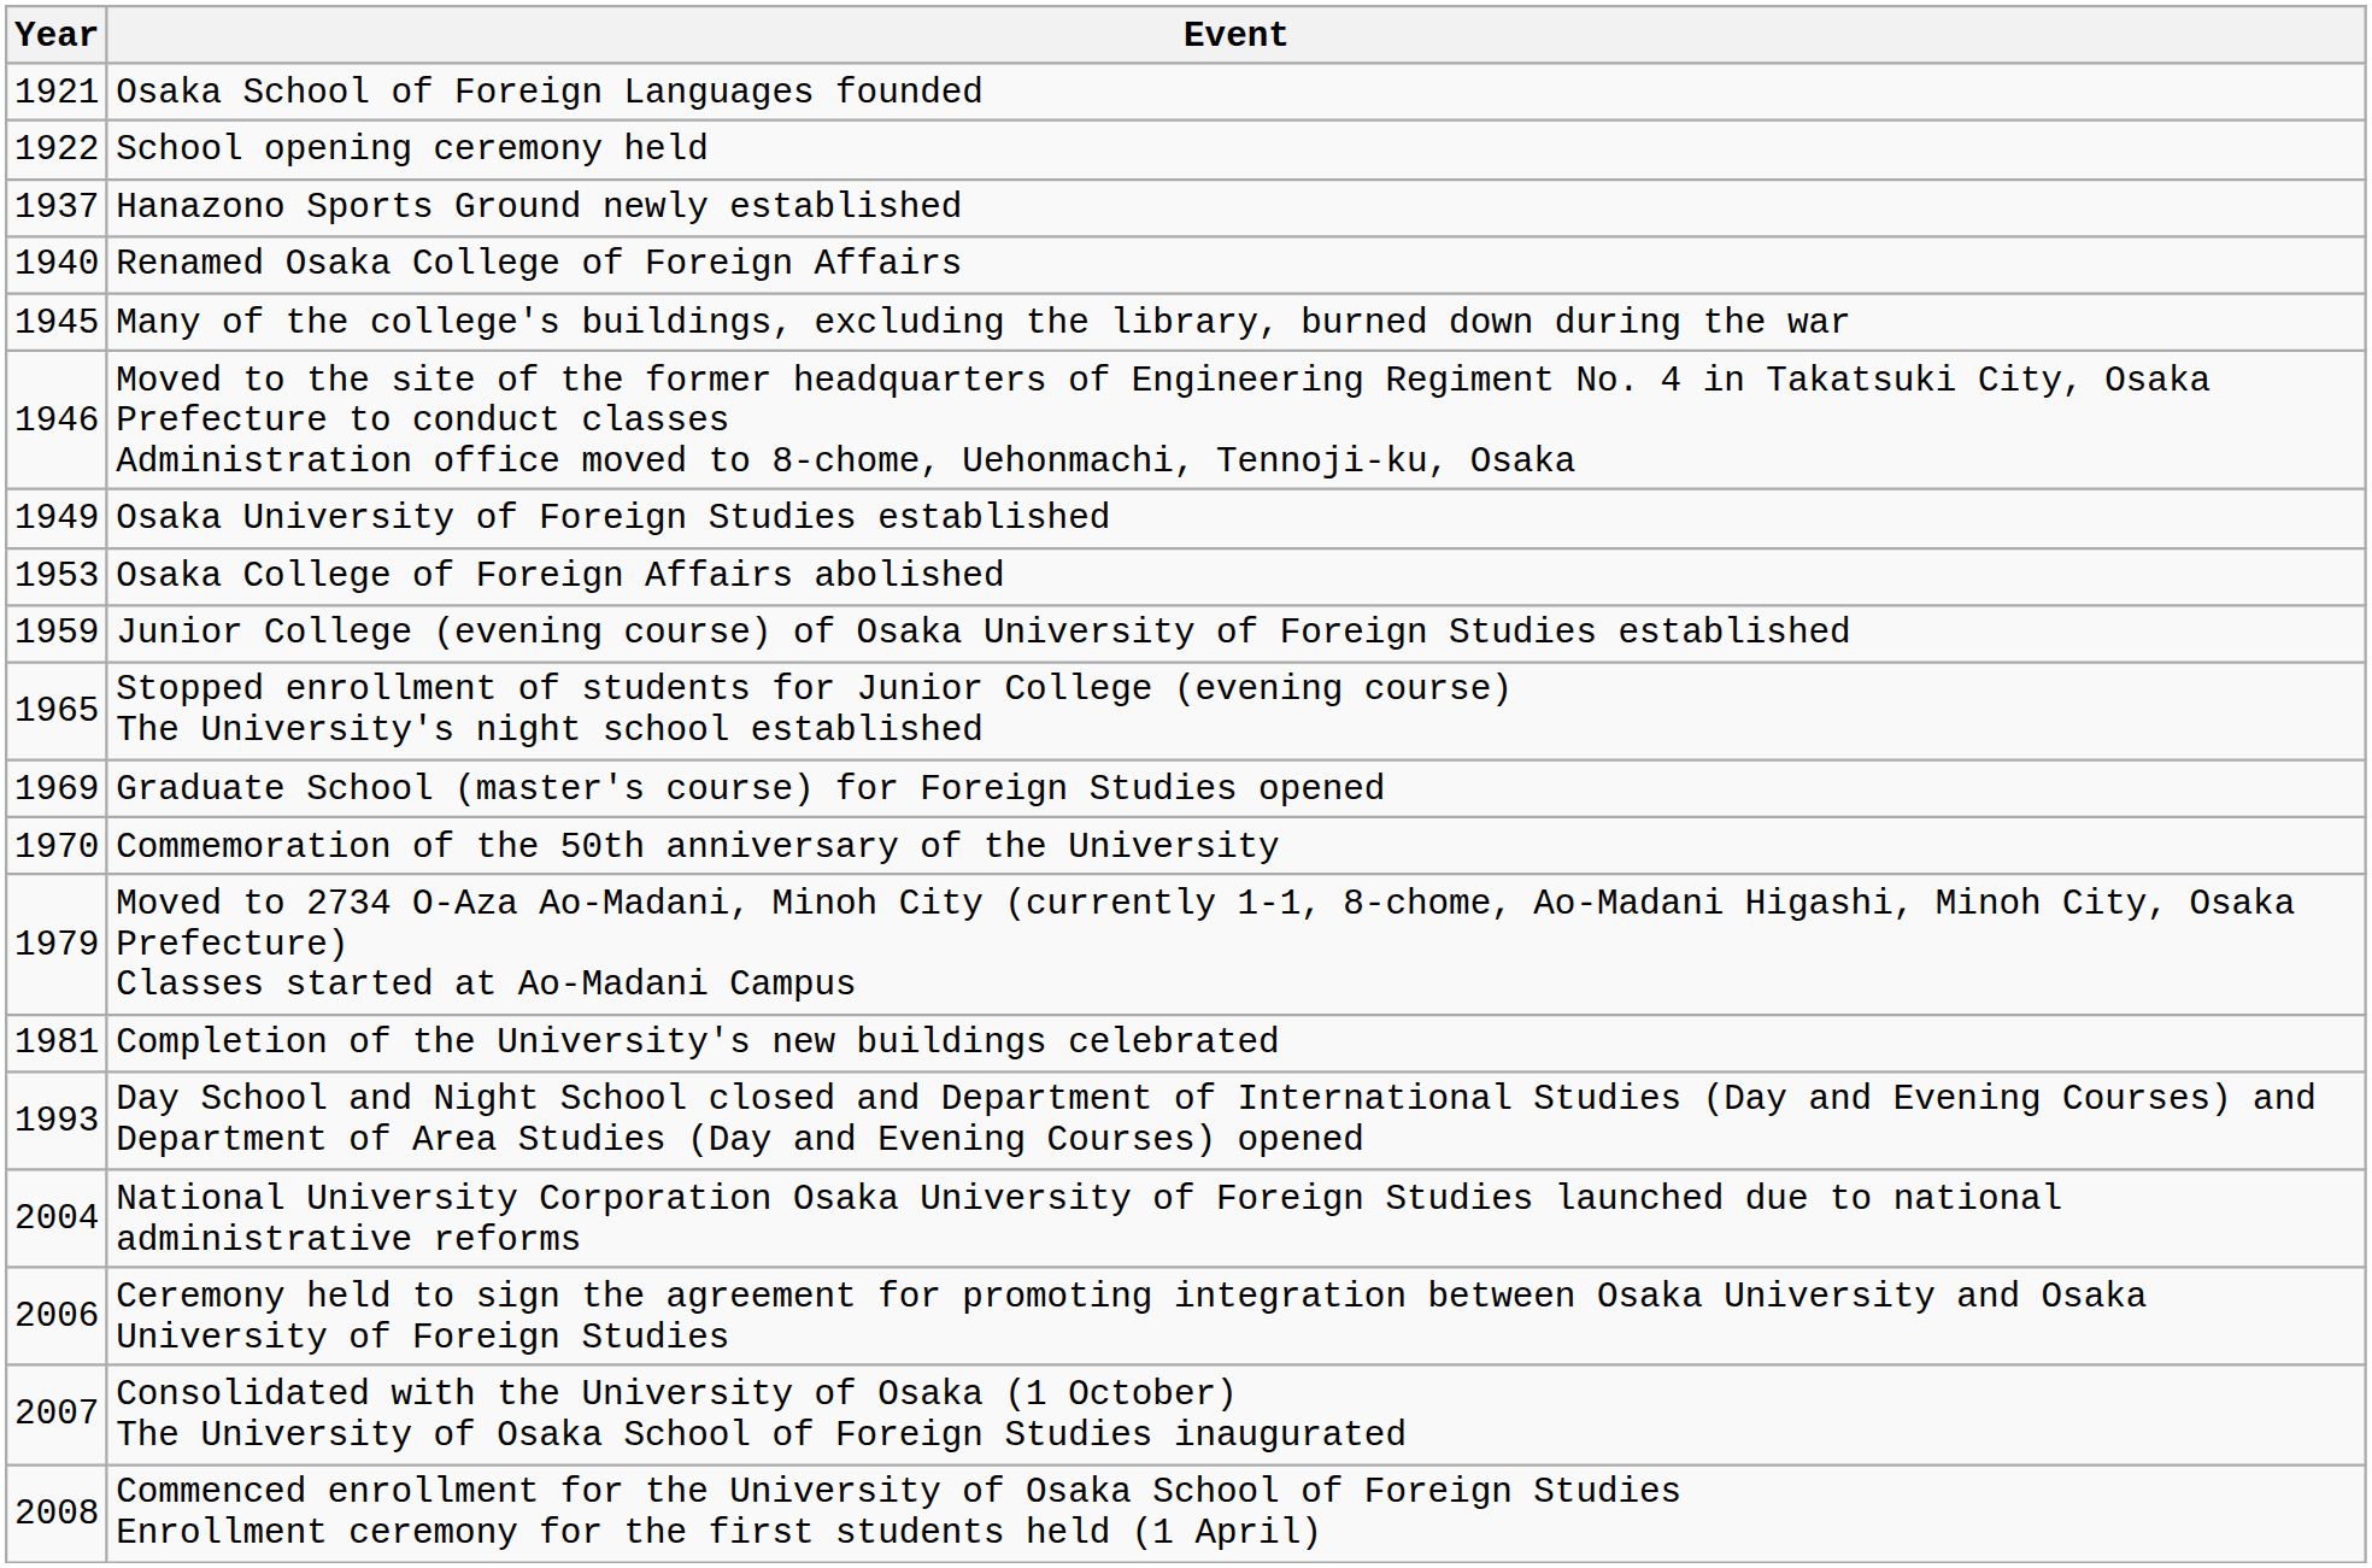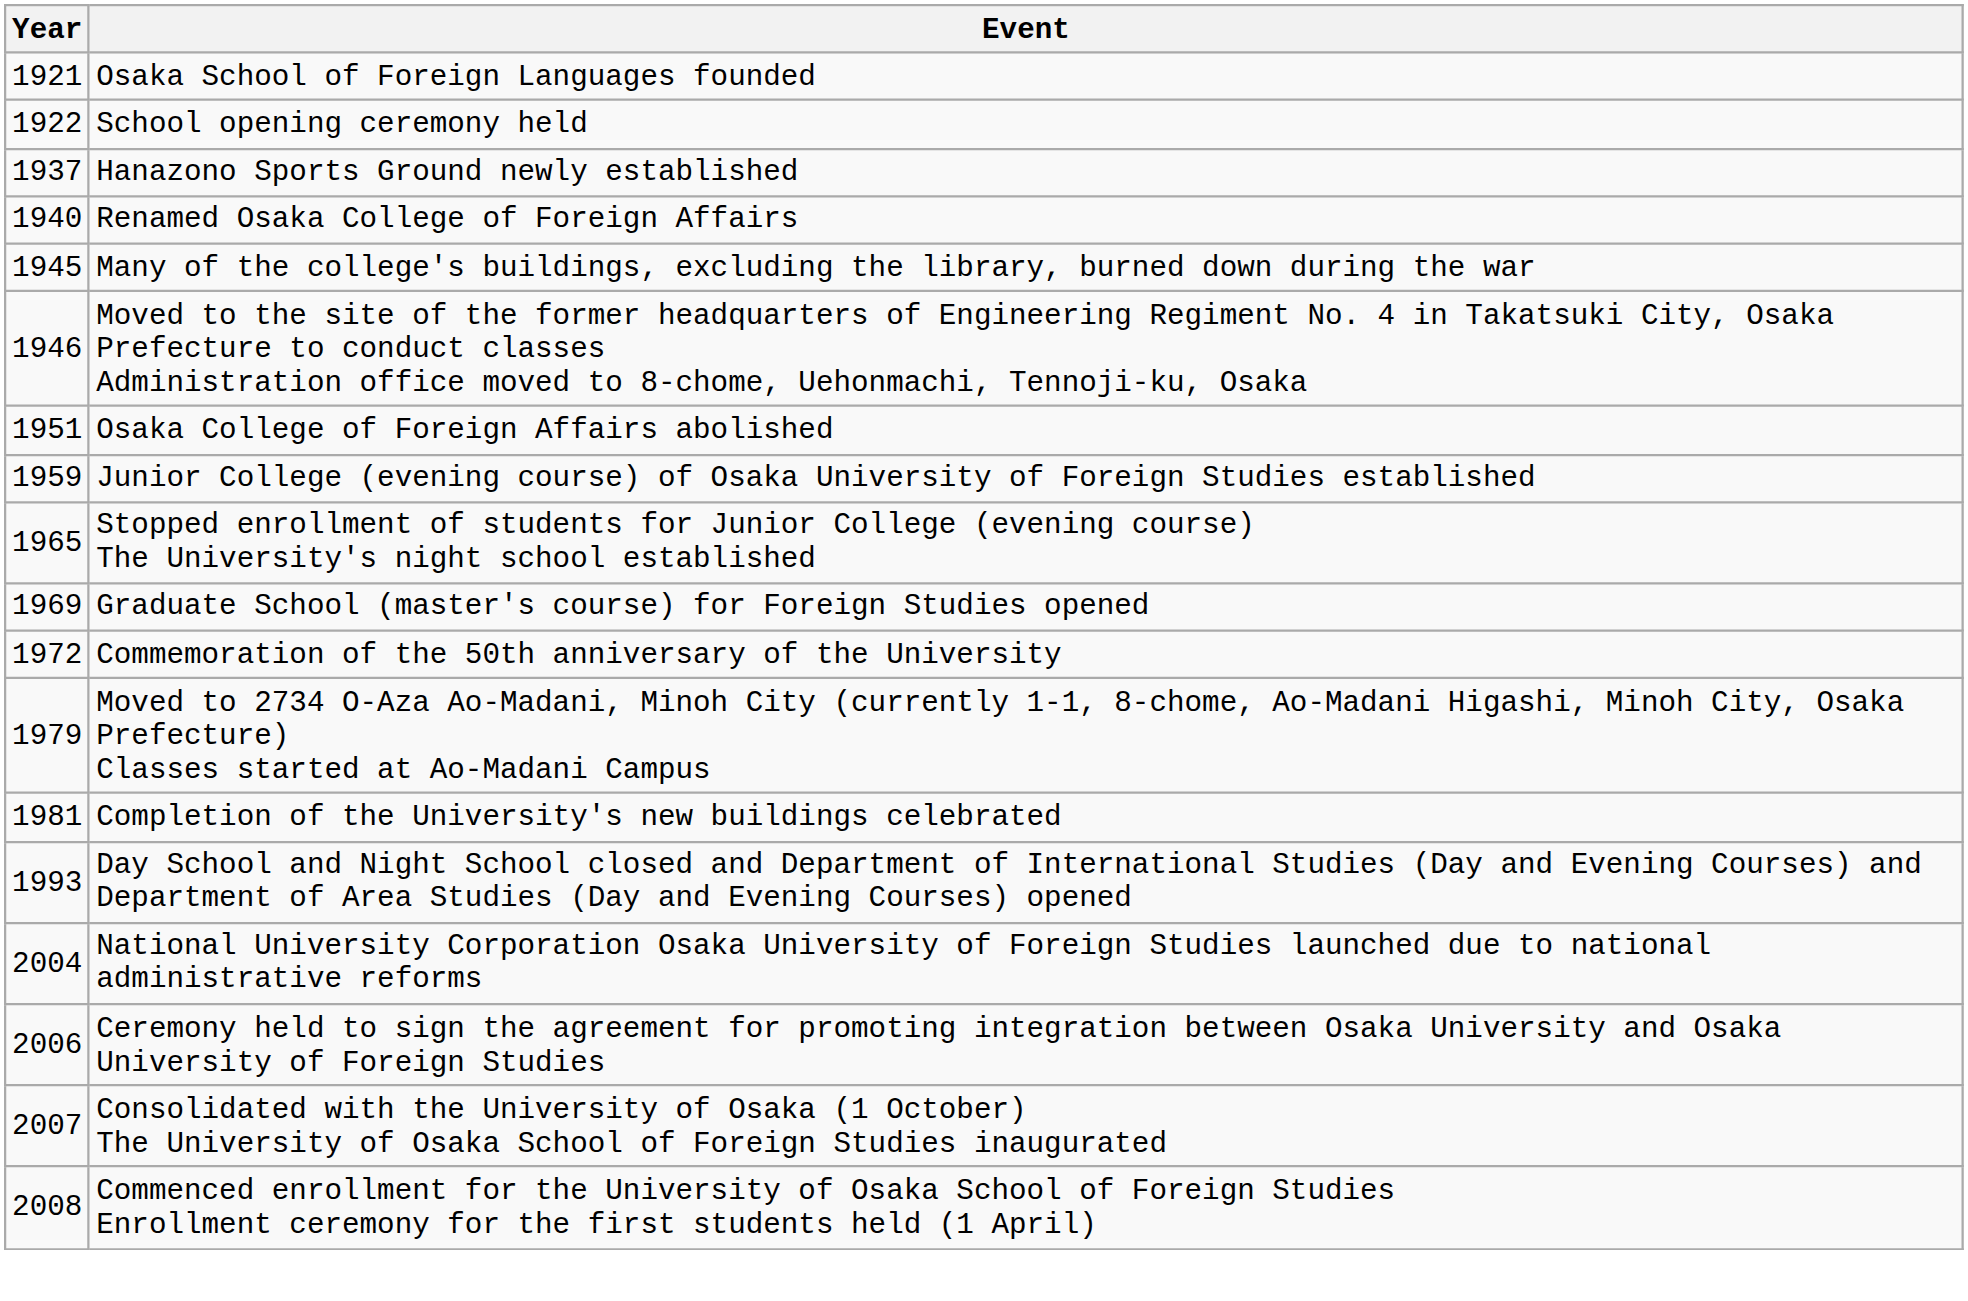- row: 1949 | Osaka University of Foreign Studies established
Osaka College of Foreign Affairs abolished | Year: 1953 -> 1951
Commemoration of the 50th anniversary of the University | Year: 1970 -> 1972
